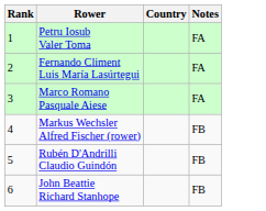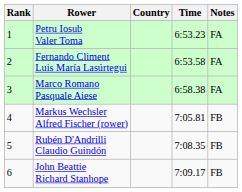+ column: Time | 6:53.23 | 6:53.58 | 6:58.38 | 7:05.81 | 7:08.35 | 7:09.17
